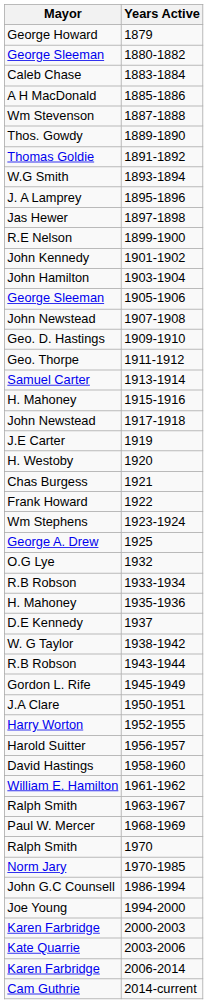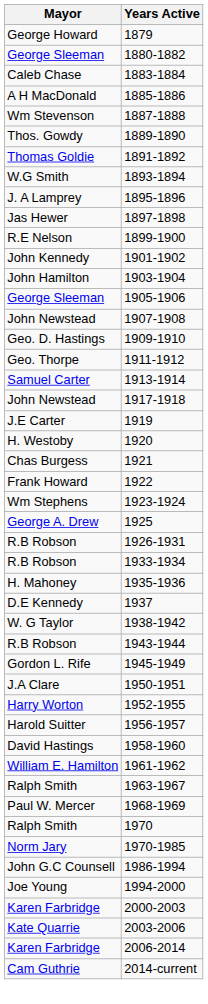- row: H. Mahoney | 1915-1916
+ row: R.B Robson | 1926-1931
- row: O.G Lye | 1932
